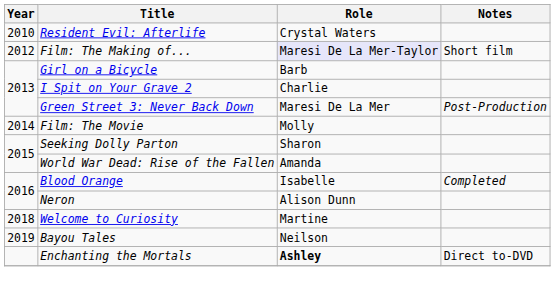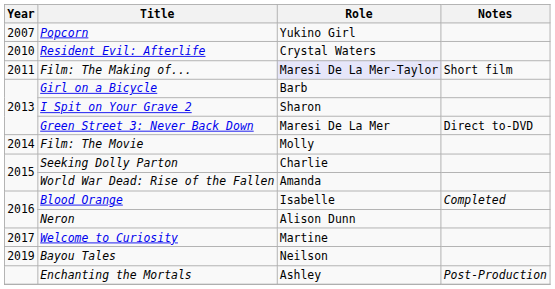+ row: 2007 | Popcorn | Yukino Girl
Film: The Making of... | Year: 2012 -> 2011
I Spit on Your Grave 2 | Role: Charlie -> Sharon
Green Street 3: Never Back Down | Notes: Post-Production -> Direct to-DVD
Seeking Dolly Parton | Role: Sharon -> Charlie
Welcome to Curiosity | Year: 2018 -> 2017
Enchanting the Mortals | Role: bold -> normal
Enchanting the Mortals | Notes: Direct to-DVD -> Post-Production
